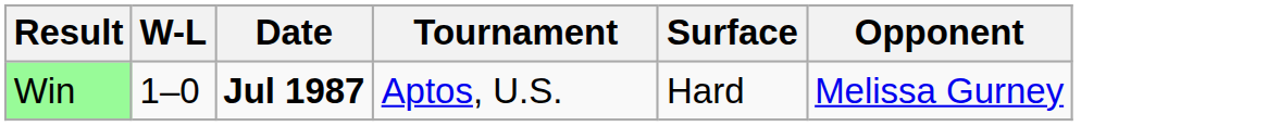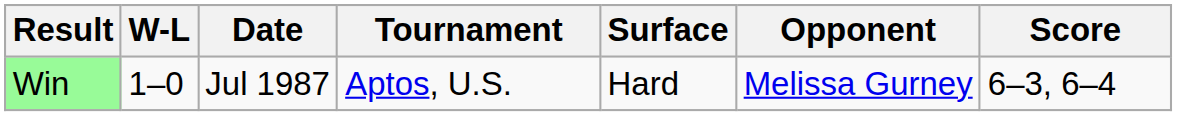+ column: Score | 6–3, 6–4
Win | Date: bold -> normal
